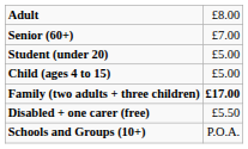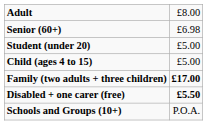Senior (60+) | column 2: £7.00 -> £6.98
Disabled + one carer (free) | column 2: normal -> bold
